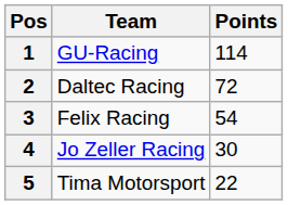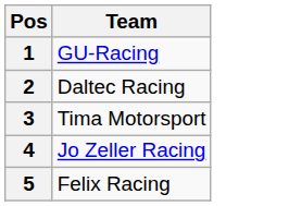- column: Points | 114 | 72 | 54 | 30 | 22
3 | Team: Felix Racing -> Tima Motorsport
5 | Team: Tima Motorsport -> Felix Racing
